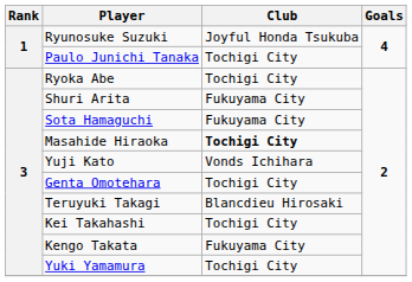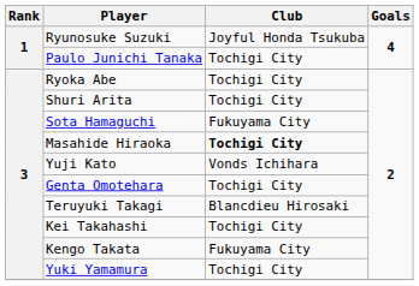Shuri Arita | Club: Fukuyama City -> Tochigi City
